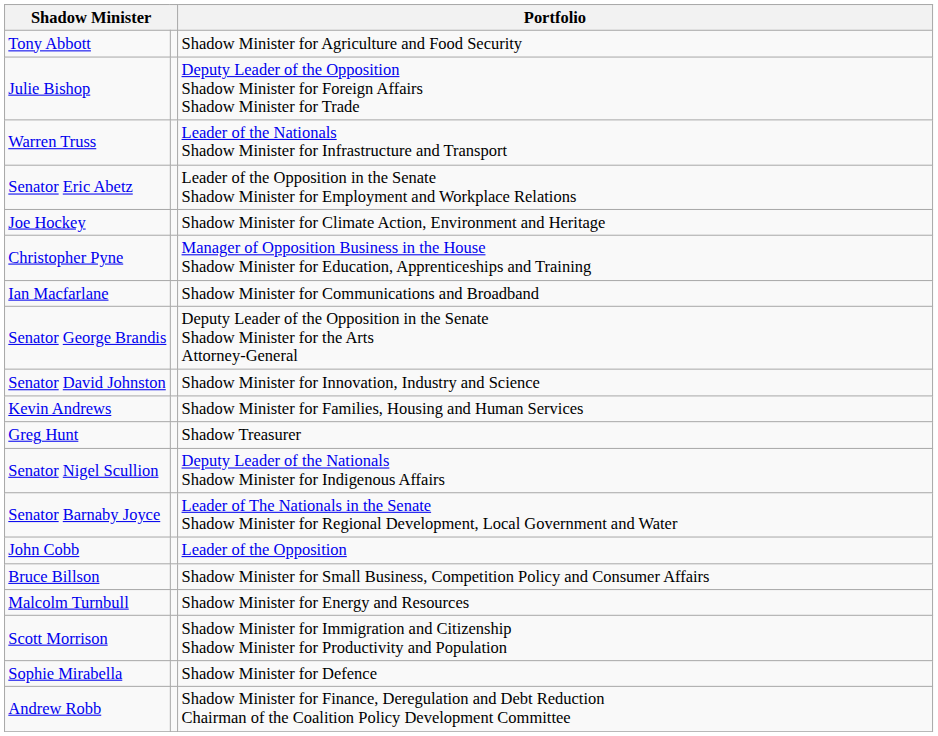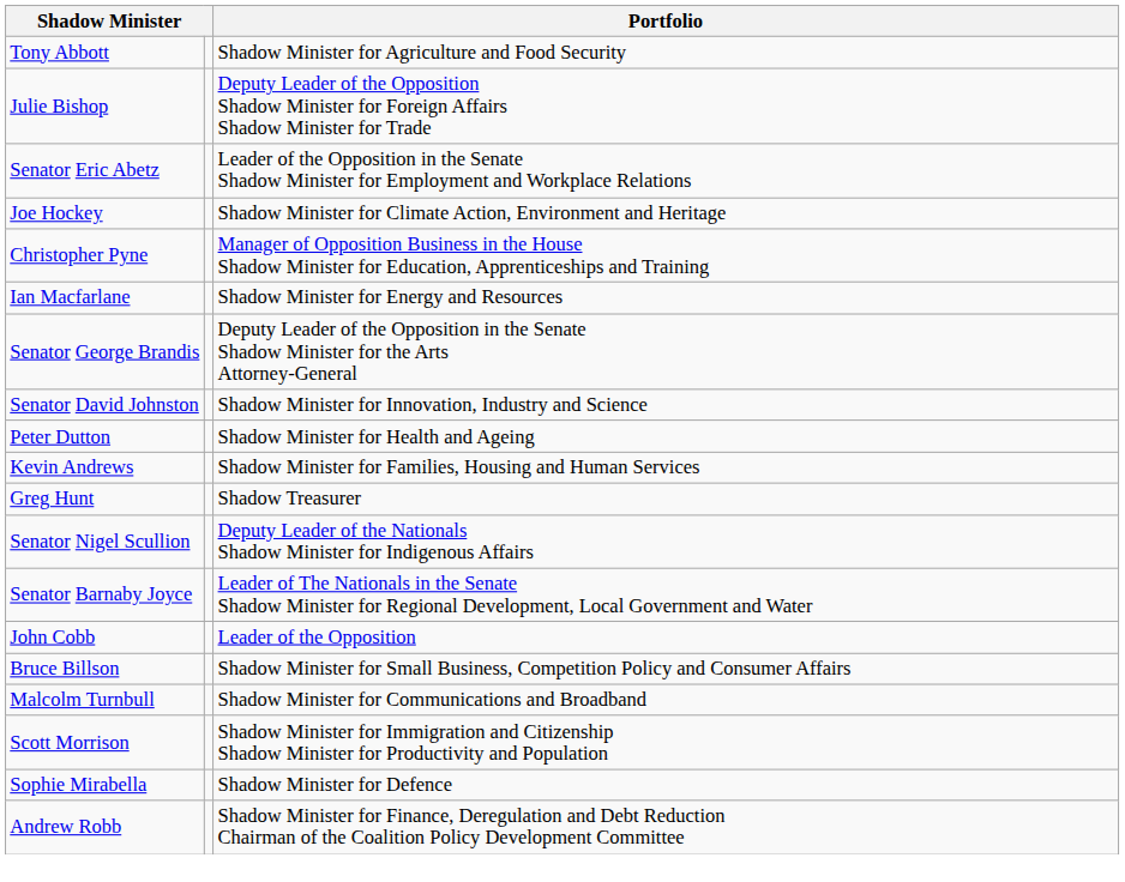- row: Warren Truss | Leader of the Nationals Shadow Minister for Infrastructure and Transport
Ian Macfarlane | Portfolio: Shadow Minister for Communications and Broadband -> Shadow Minister for Energy and Resources
+ row: Peter Dutton | Shadow Minister for Health and Ageing
Malcolm Turnbull | Portfolio: Shadow Minister for Energy and Resources -> Shadow Minister for Communications and Broadband
